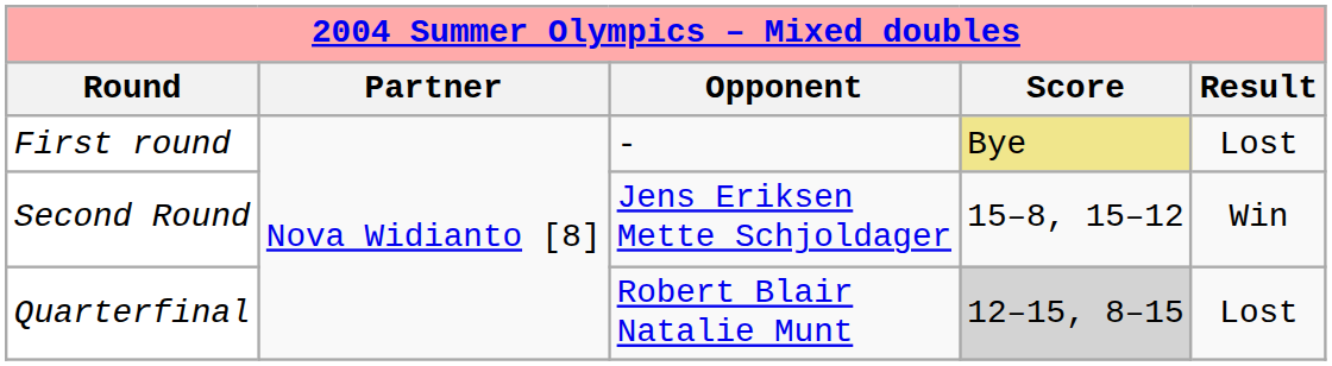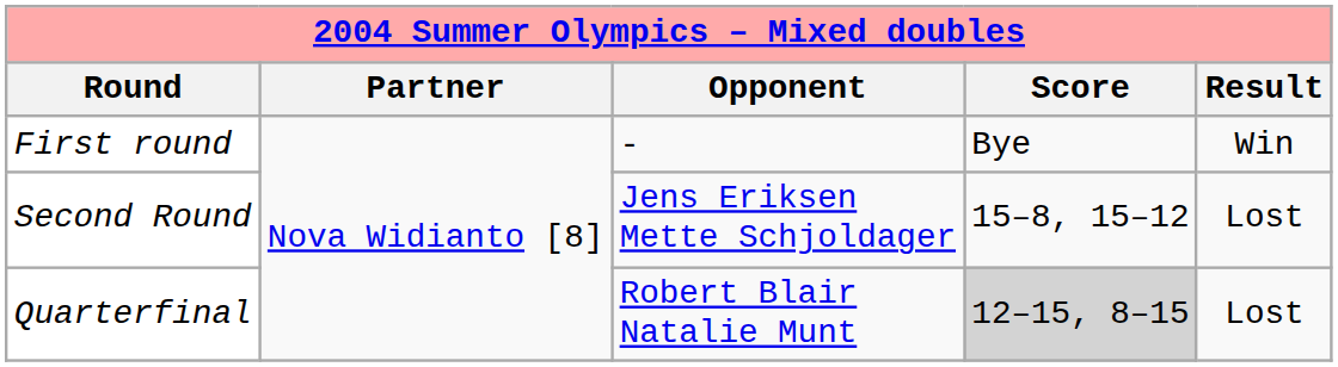First round | Score: khaki background -> no background
First round | Result: Lost -> Win
Second Round | Result: Win -> Lost
